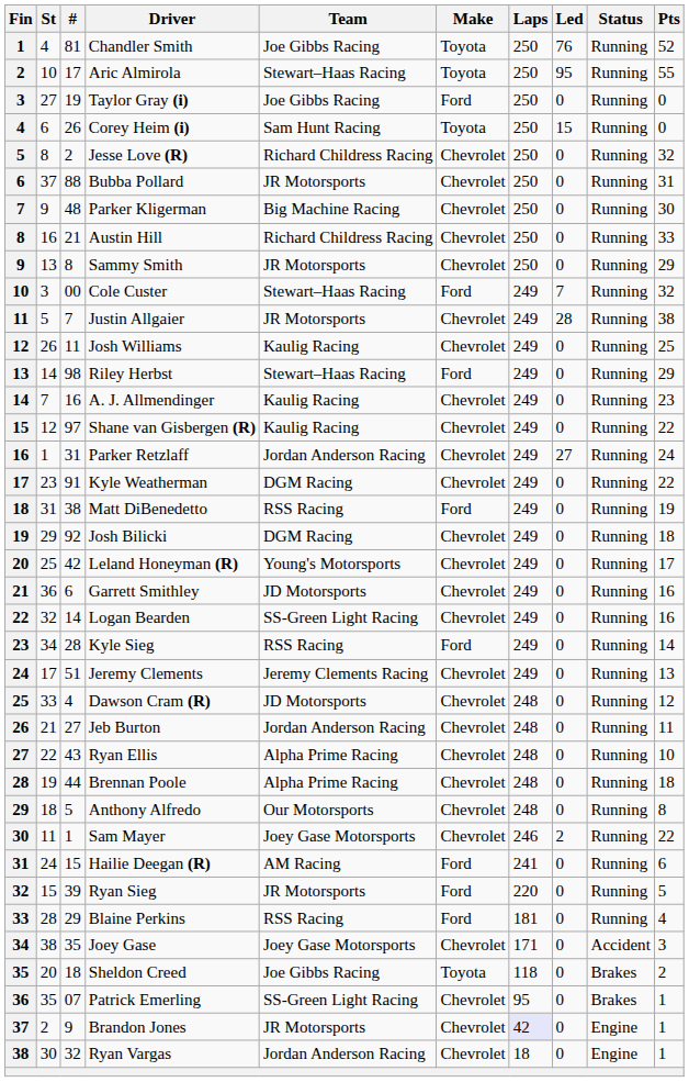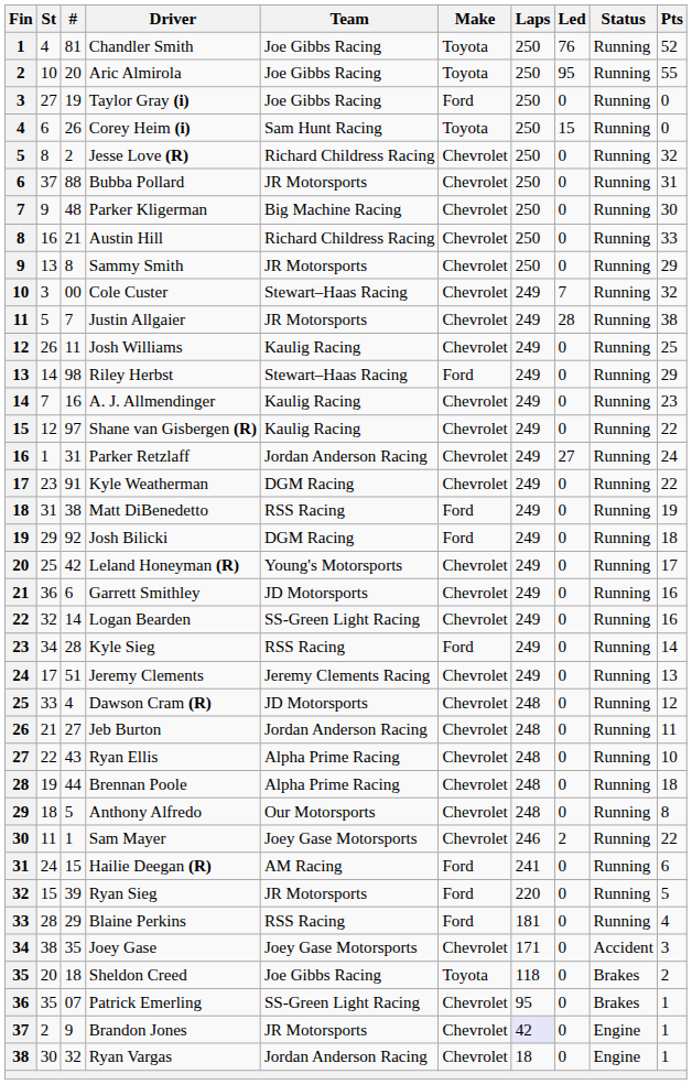Aric Almirola | #: 17 -> 20
Aric Almirola | Team: Stewart–Haas Racing -> Joe Gibbs Racing
Cole Custer | Make: Ford -> Chevrolet
Josh Bilicki | Make: Chevrolet -> Ford
